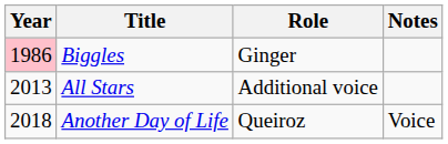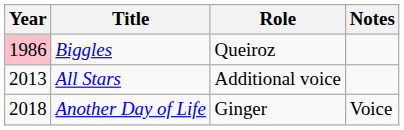Biggles | Role: Ginger -> Queiroz
Another Day of Life | Role: Queiroz -> Ginger
